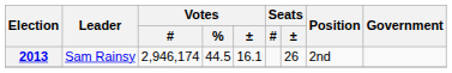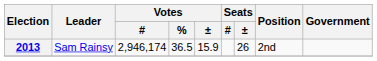2013 | Votes / %: 44.5 -> 36.5
2013 | Votes / ±: 16.1 -> 15.9
